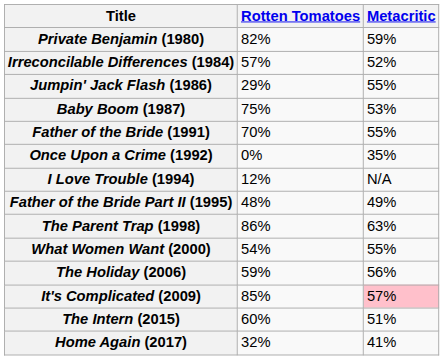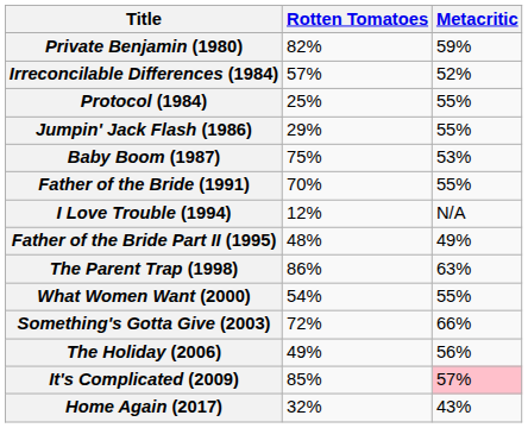+ row: Protocol (1984) | 25% | 55%
- row: Once Upon a Crime (1992) | 0% | 35%
+ row: Something's Gotta Give (2003) | 72% | 66%
The Holiday (2006) | Rotten Tomatoes: 59% -> 49%
- row: The Intern (2015) | 60% | 51%
Home Again (2017) | Metacritic: 41% -> 43%
